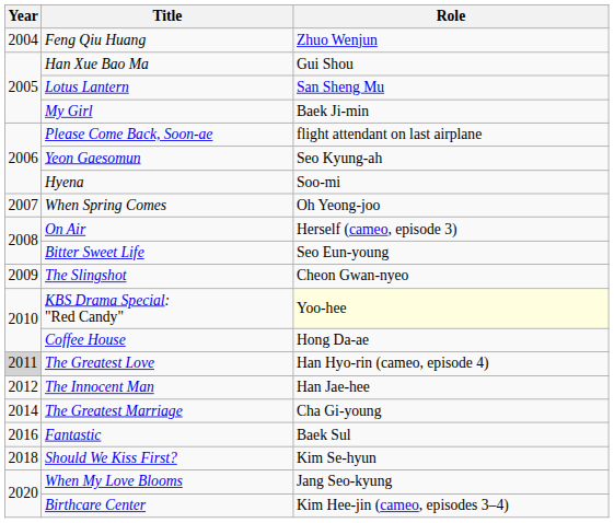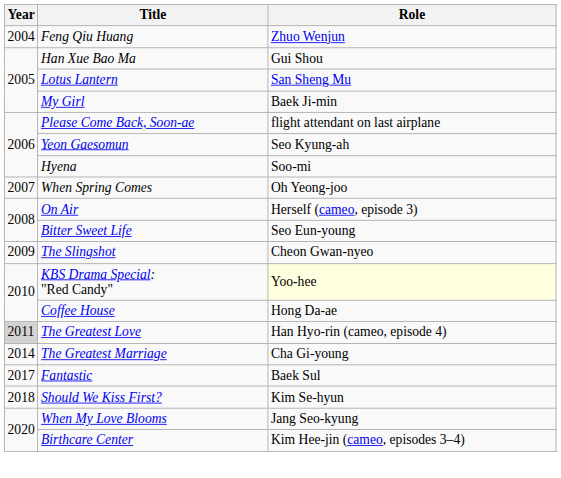- row: 2012 | The Innocent Man | Han Jae-hee
Fantastic | Year: 2016 -> 2017
